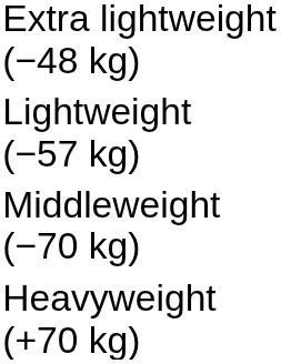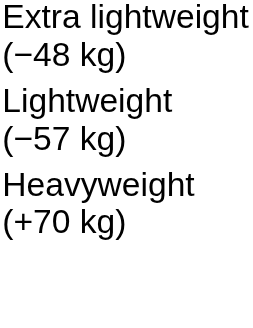- row: Middleweight (−70 kg)
